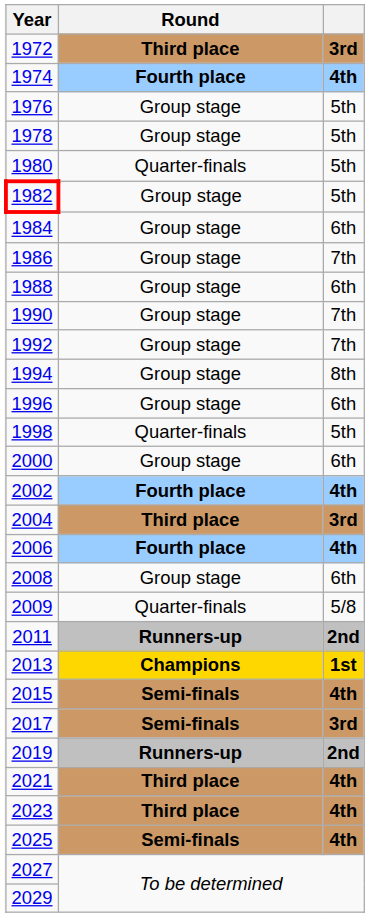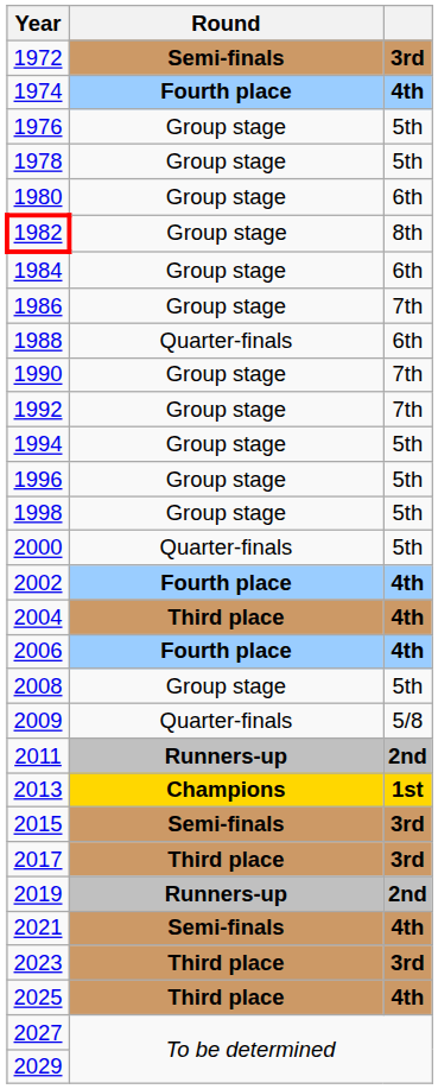1972 | Round: Third place -> Semi-finals
1980 | Round: Quarter-finals -> Group stage
1980 | column 3: 5th -> 6th
1982 | column 3: 5th -> 8th
1988 | Round: Group stage -> Quarter-finals
1994 | column 3: 8th -> 5th
1996 | column 3: 6th -> 5th
1998 | Round: Quarter-finals -> Group stage
2000 | Round: Group stage -> Quarter-finals
2000 | column 3: 6th -> 5th
2004 | column 3: 3rd -> 4th
2008 | column 3: 6th -> 5th
2015 | column 3: 4th -> 3rd
2017 | Round: Semi-finals -> Third place
2021 | Round: Third place -> Semi-finals
2023 | column 3: 4th -> 3rd
2025 | Round: Semi-finals -> Third place
